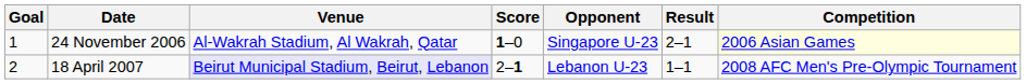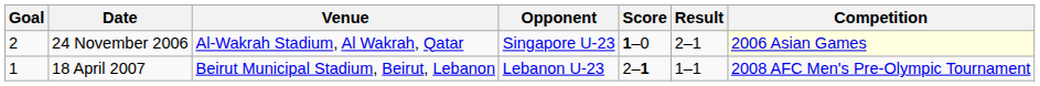columns swapped: Opponent <-> Score
24 November 2006 | Goal: 1 -> 2
18 April 2007 | Goal: 2 -> 1
18 April 2007 | Venue: lavender background -> no background
